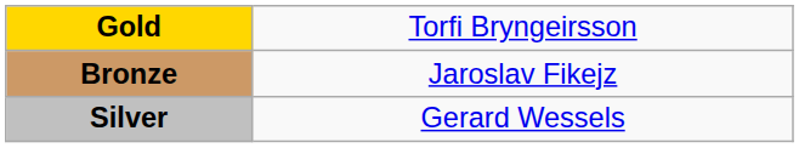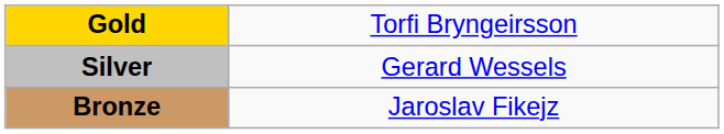rows swapped: Silver <-> Bronze
